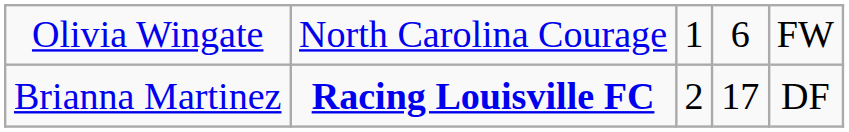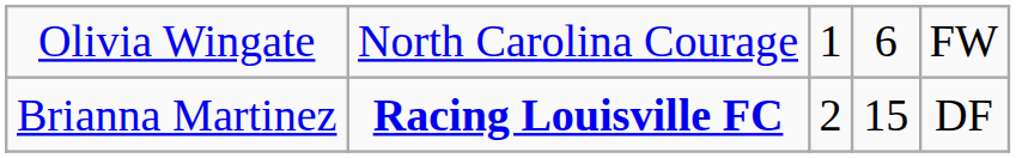Brianna Martinez | column 4: 17 -> 15
